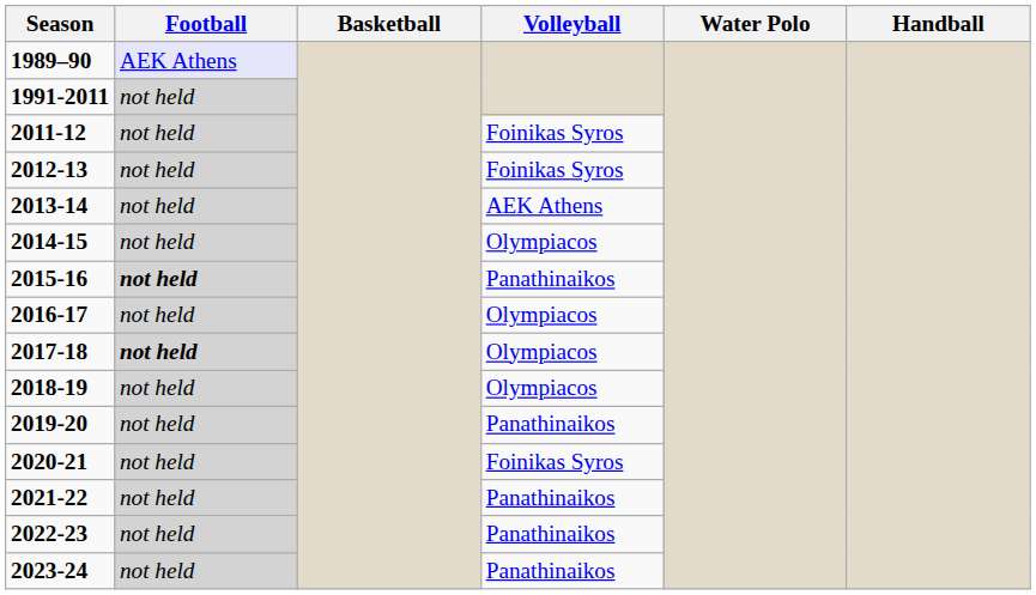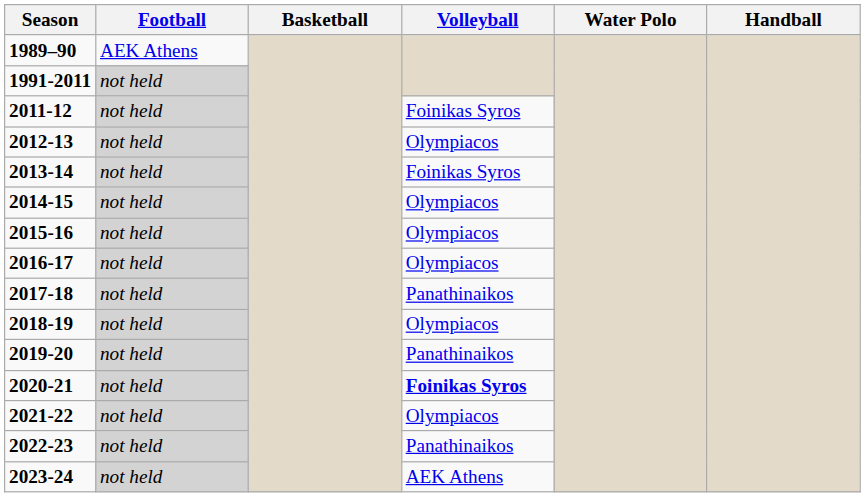1989–90 | Football: lavender background -> no background
2012-13 | Volleyball: Foinikas Syros -> Olympiacos
2013-14 | Volleyball: AEK Athens -> Foinikas Syros
2015-16 | Football: bold -> normal
2015-16 | Volleyball: Panathinaikos -> Olympiacos
2017-18 | Football: bold -> normal
2017-18 | Volleyball: Olympiacos -> Panathinaikos
2020-21 | Volleyball: normal -> bold
2021-22 | Volleyball: Panathinaikos -> Olympiacos
2023-24 | Volleyball: Panathinaikos -> AEK Athens
